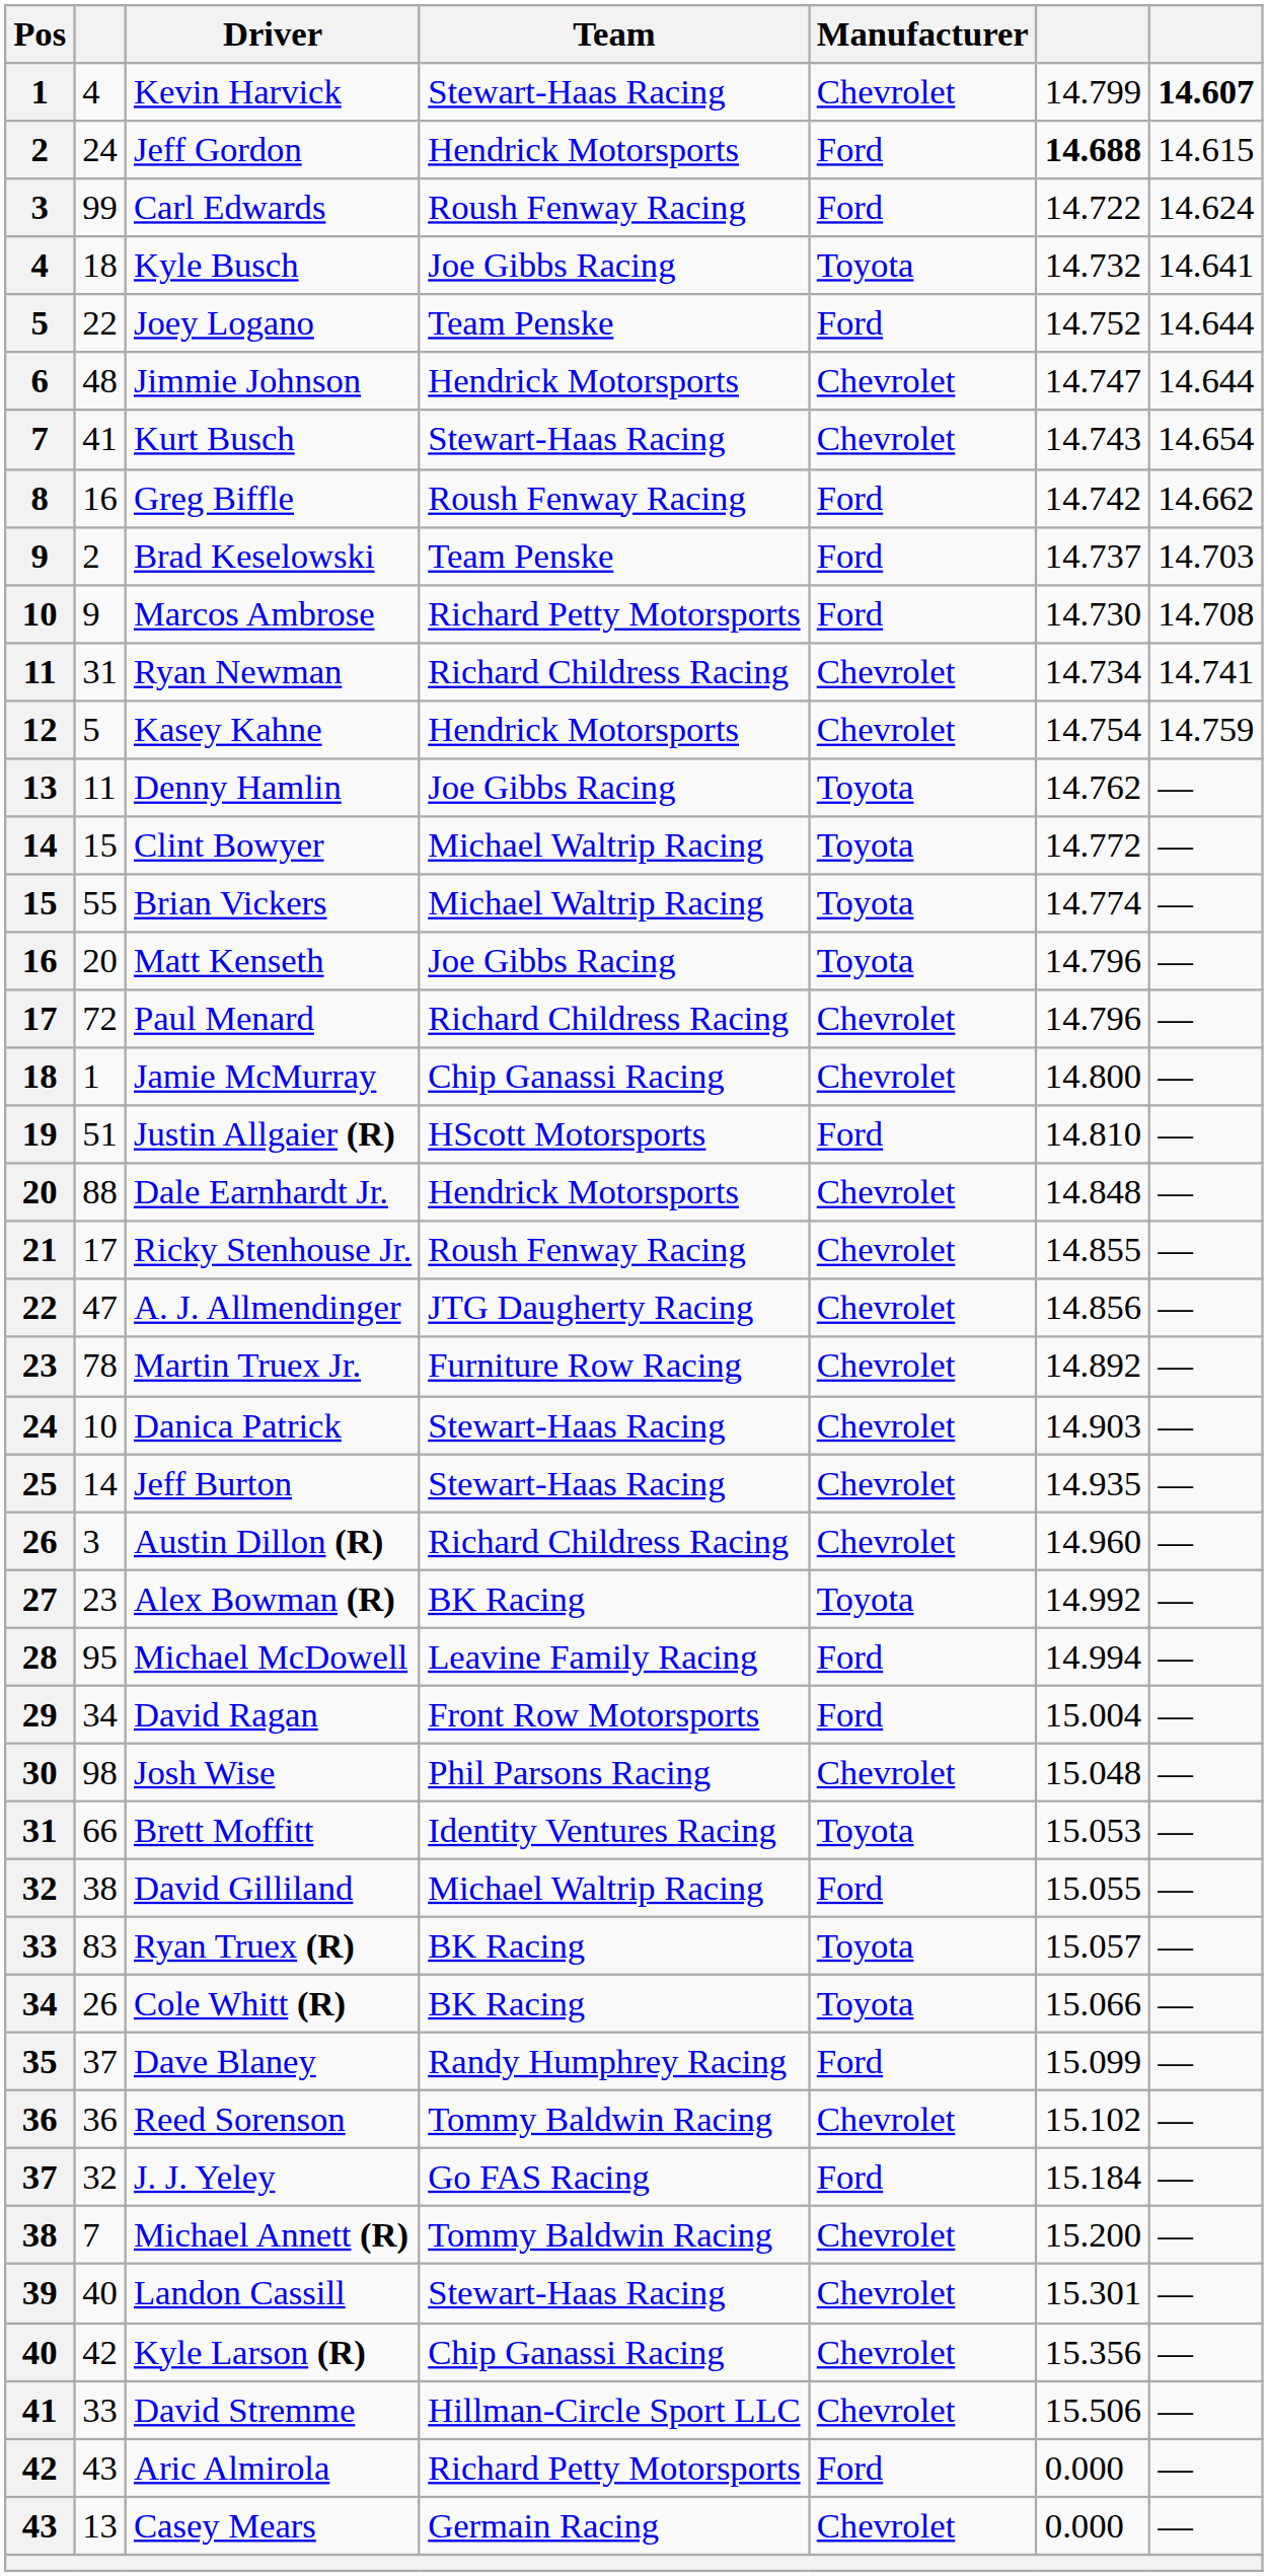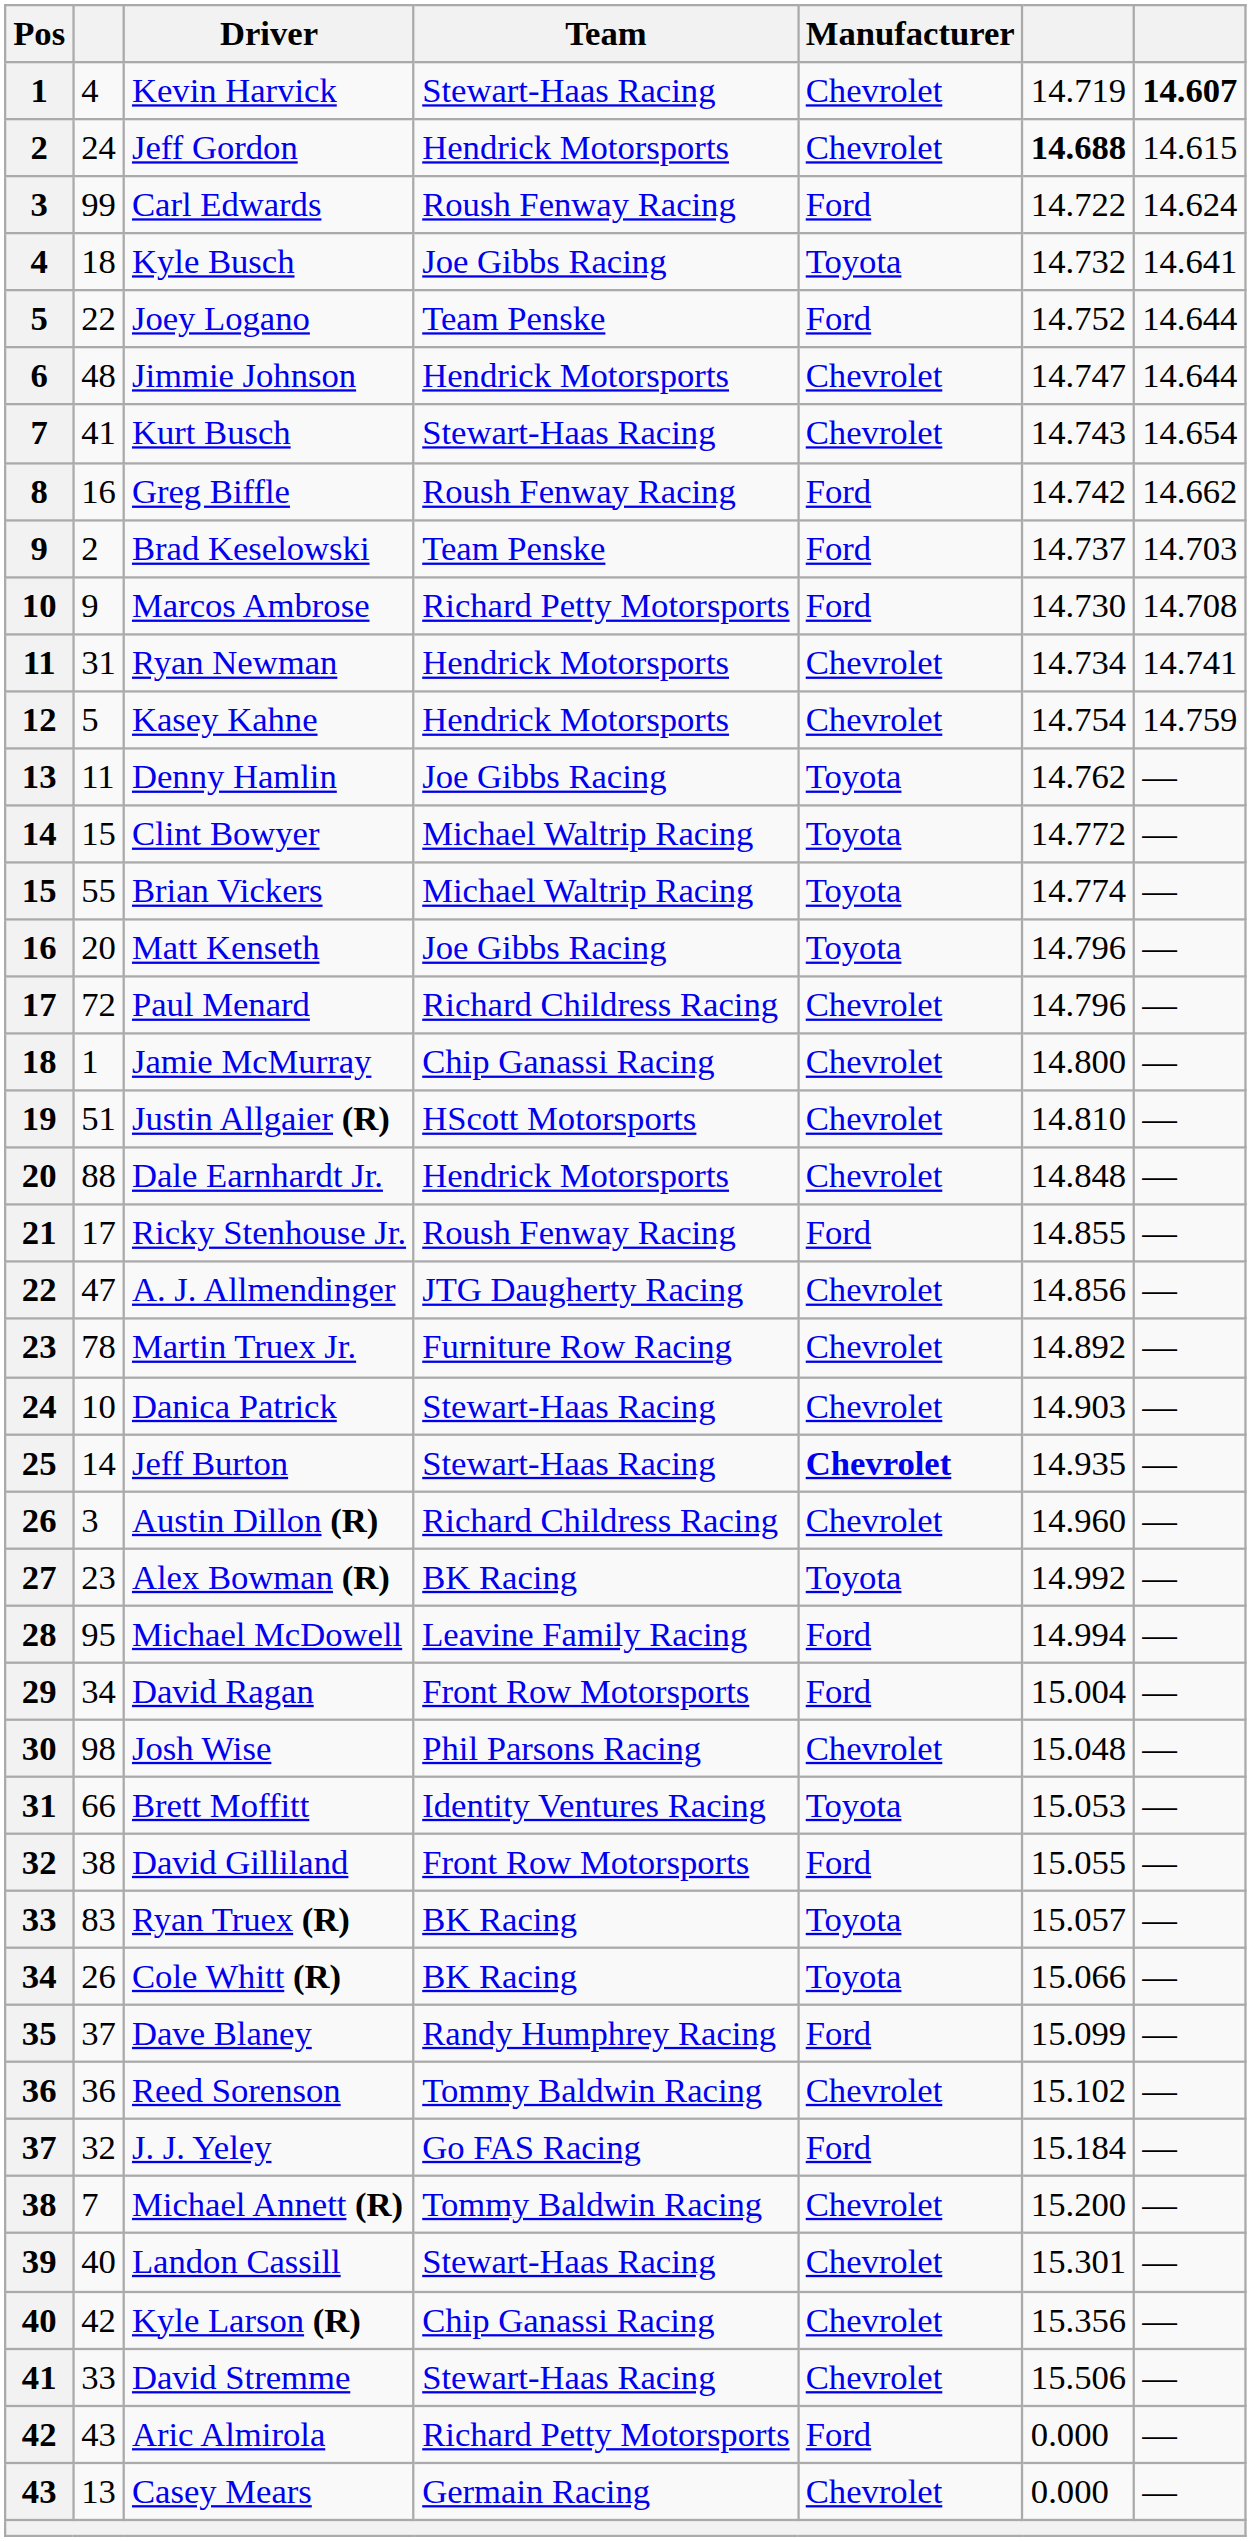Kevin Harvick | column 6: 14.799 -> 14.719
Jeff Gordon | Manufacturer: Ford -> Chevrolet
Ryan Newman | Team: Richard Childress Racing -> Hendrick Motorsports
Justin Allgaier (R) | Manufacturer: Ford -> Chevrolet
Ricky Stenhouse Jr. | Manufacturer: Chevrolet -> Ford
Jeff Burton | Manufacturer: normal -> bold
David Gilliland | Team: Michael Waltrip Racing -> Front Row Motorsports
David Stremme | Team: Hillman-Circle Sport LLC -> Stewart-Haas Racing
